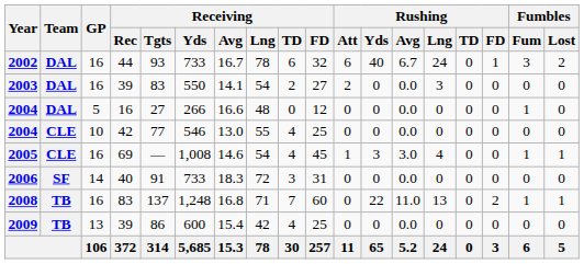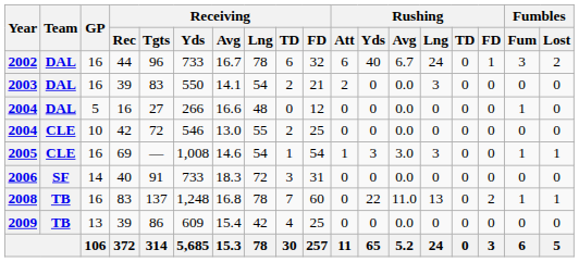2002 | Receiving / Tgts: 93 -> 96
2003 | Receiving / FD: 27 -> 21
2004 / 42 | Receiving / Tgts: 77 -> 72
2004 / 42 | Receiving / TD: 4 -> 2
2005 | Receiving / TD: 4 -> 1
2005 | Receiving / FD: 45 -> 54
2005 | Rushing / Lng: 4 -> 3
2008 | Receiving / Lng: 71 -> 78
2009 | Receiving / Yds: 600 -> 609
